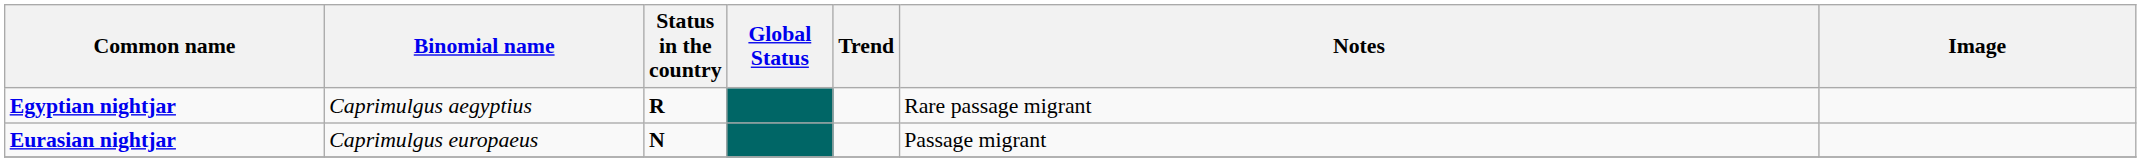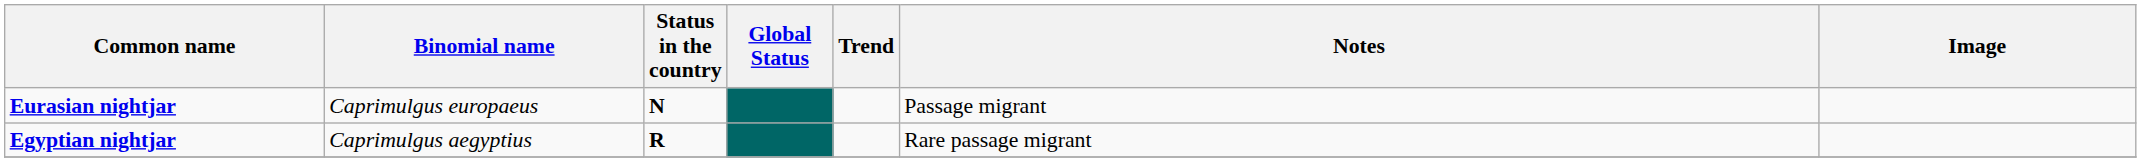rows swapped: Eurasian nightjar <-> Egyptian nightjar
